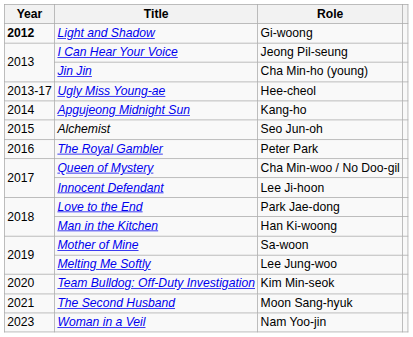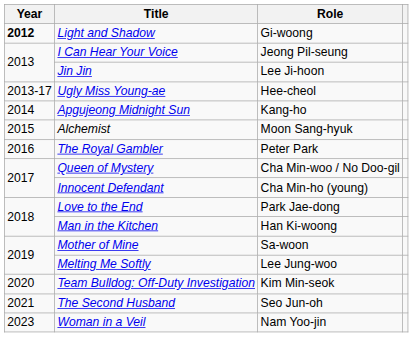Jin Jin | Role: Cha Min-ho (young) -> Lee Ji-hoon
Alchemist | Role: Seo Jun-oh -> Moon Sang-hyuk
Innocent Defendant | Role: Lee Ji-hoon -> Cha Min-ho (young)
The Second Husband | Role: Moon Sang-hyuk -> Seo Jun-oh
